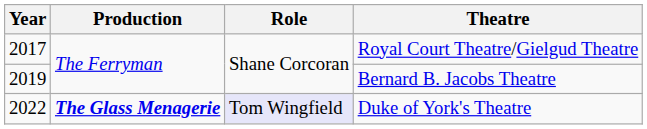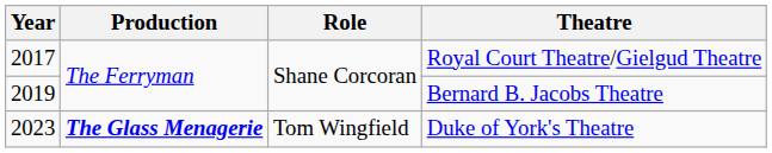Duke of York's Theatre | Year: 2022 -> 2023
Duke of York's Theatre | Role: lavender background -> no background
